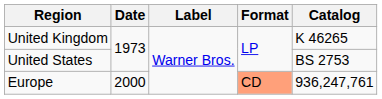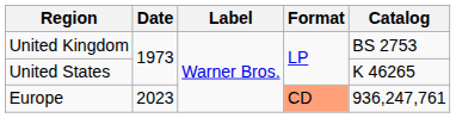United Kingdom | Catalog: K 46265 -> BS 2753
United States | Catalog: BS 2753 -> K 46265
Europe | Date: 2000 -> 2023
